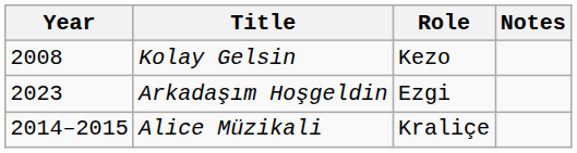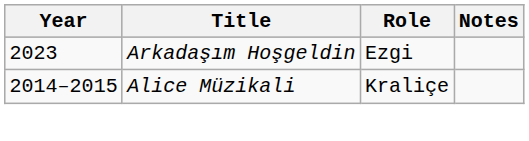- row: 2008 | Kolay Gelsin | Kezo
